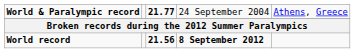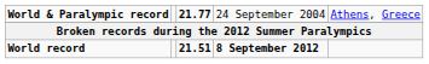World record | column 3: 21.56 -> 21.51
